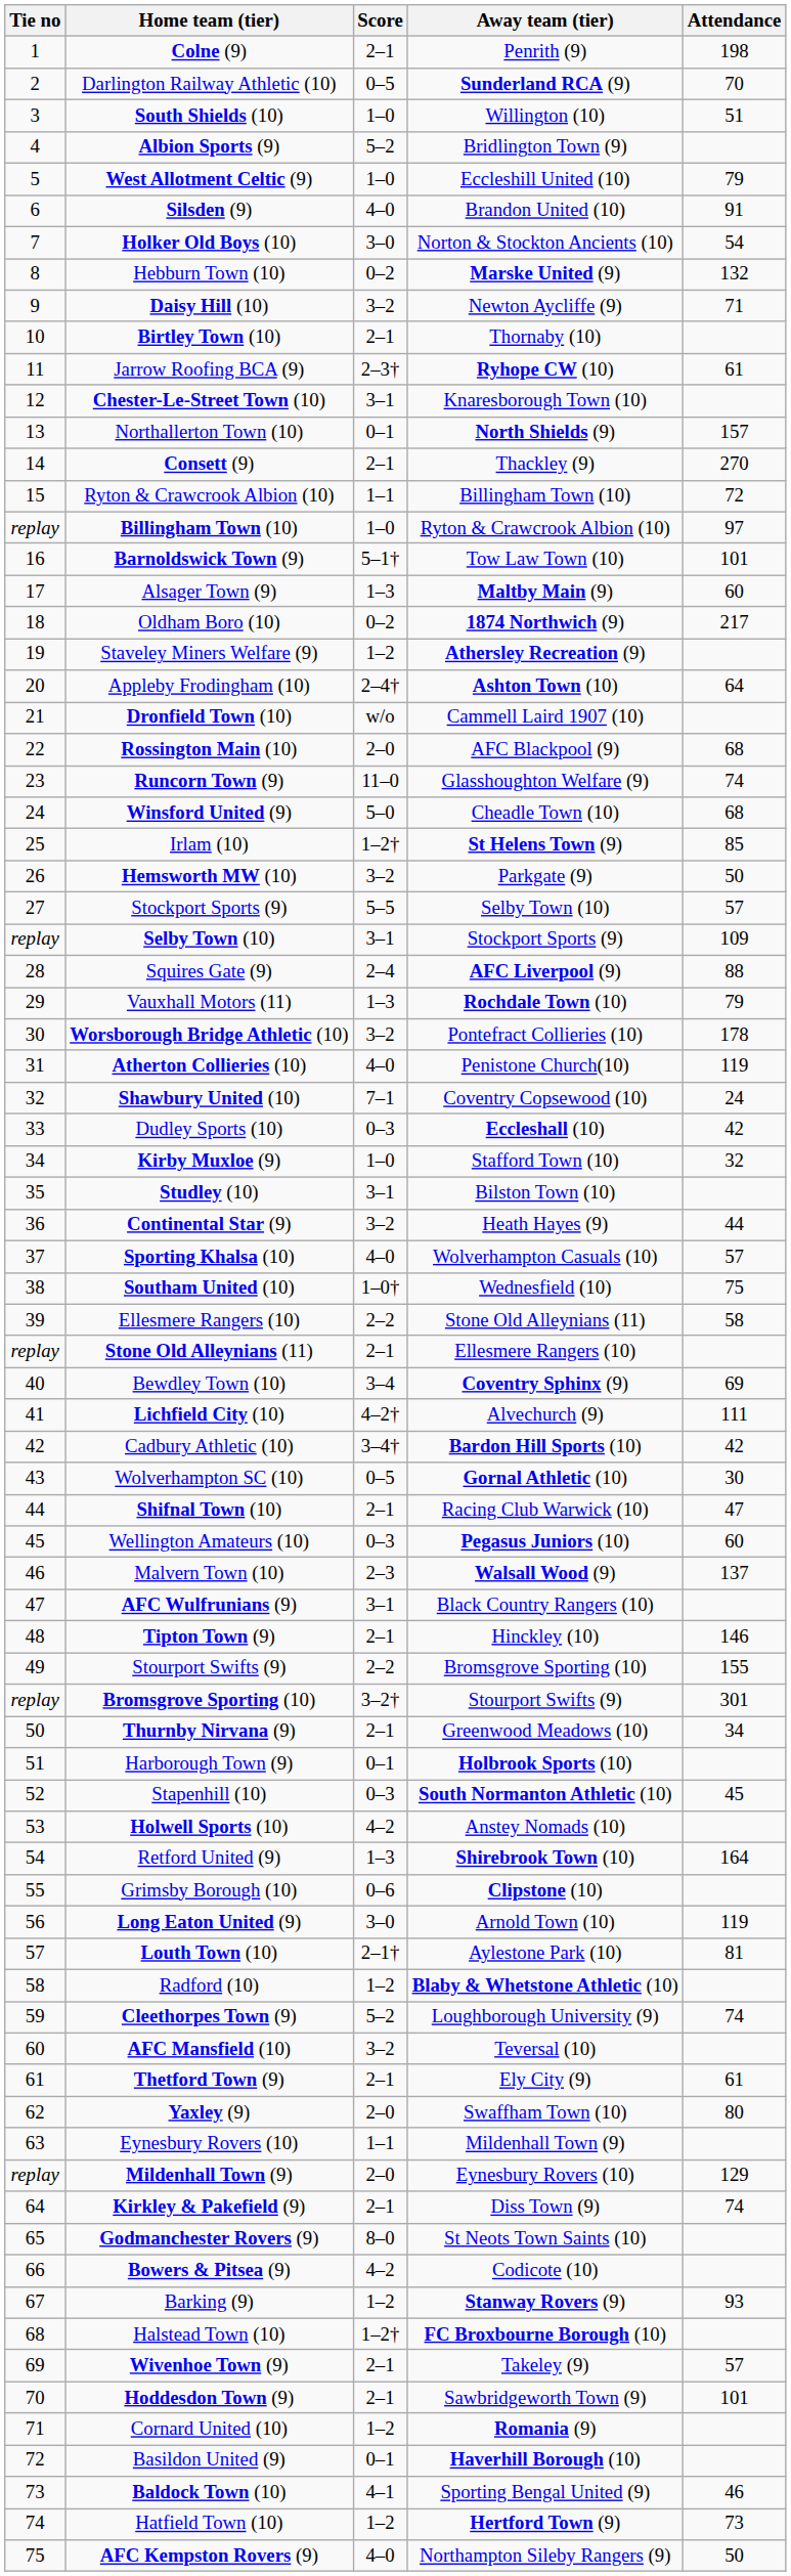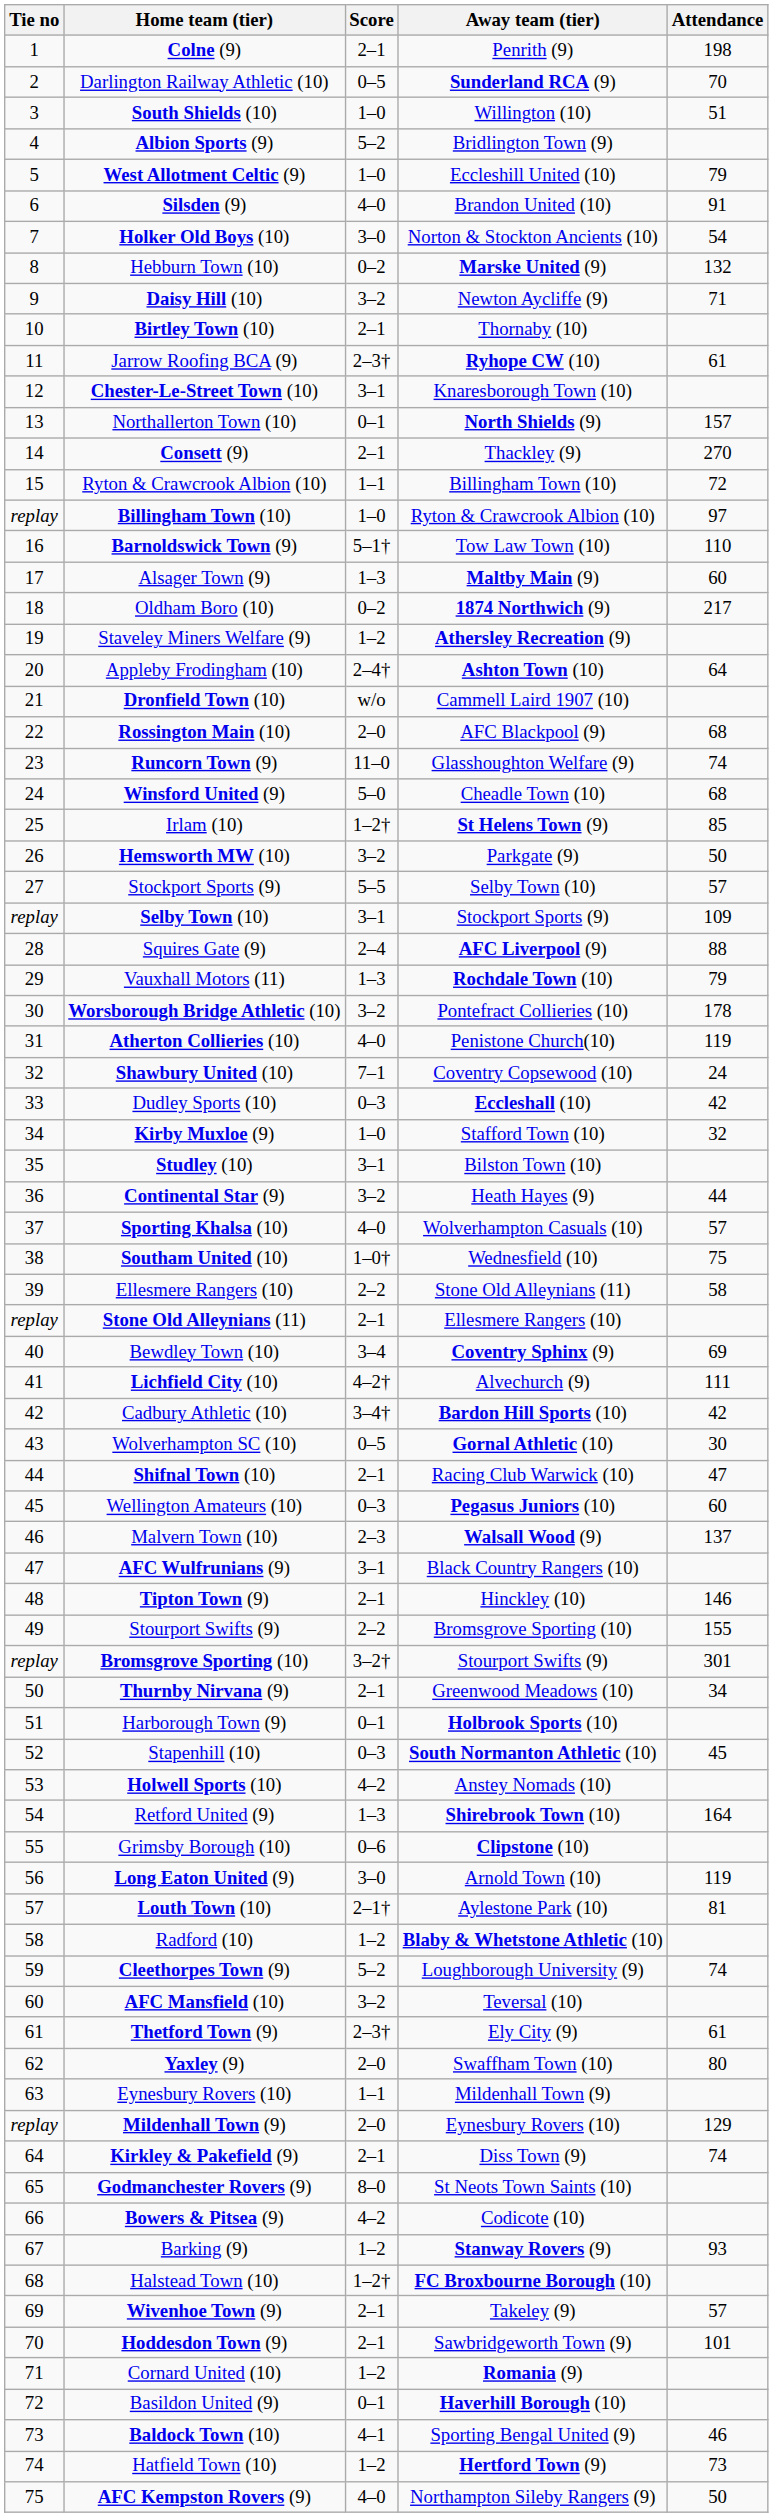Barnoldswick Town (9) | Attendance: 101 -> 110
Thetford Town (9) | Score: 2–1 -> 2–3†
